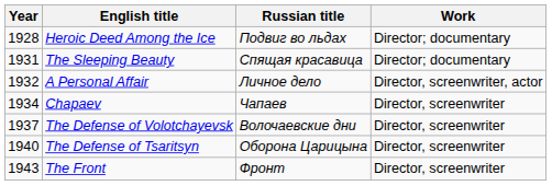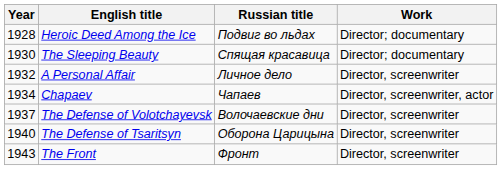The Sleeping Beauty | Year: 1931 -> 1930
A Personal Affair | Work: Director, screenwriter, actor -> Director, screenwriter
Chapaev | Work: Director, screenwriter -> Director, screenwriter, actor
